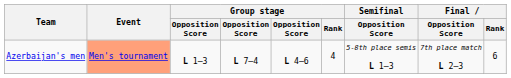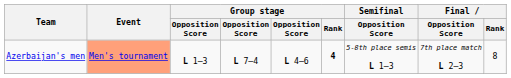Azerbaijan's men | Group stage / Rank: normal -> bold
Azerbaijan's men | Final / Rank: 6 -> 8
